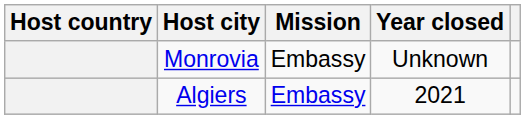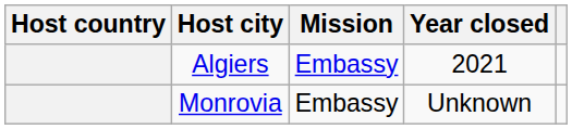rows swapped: Algiers <-> Monrovia
